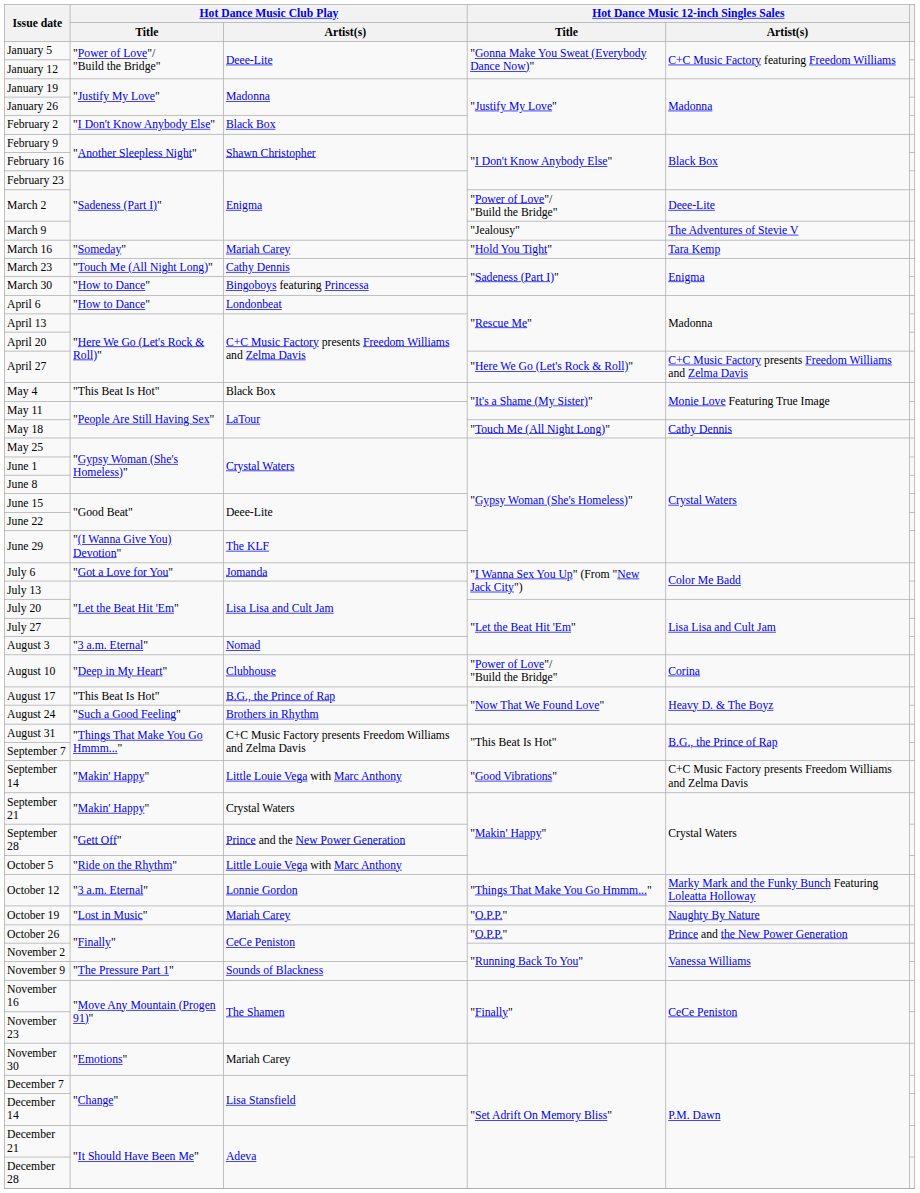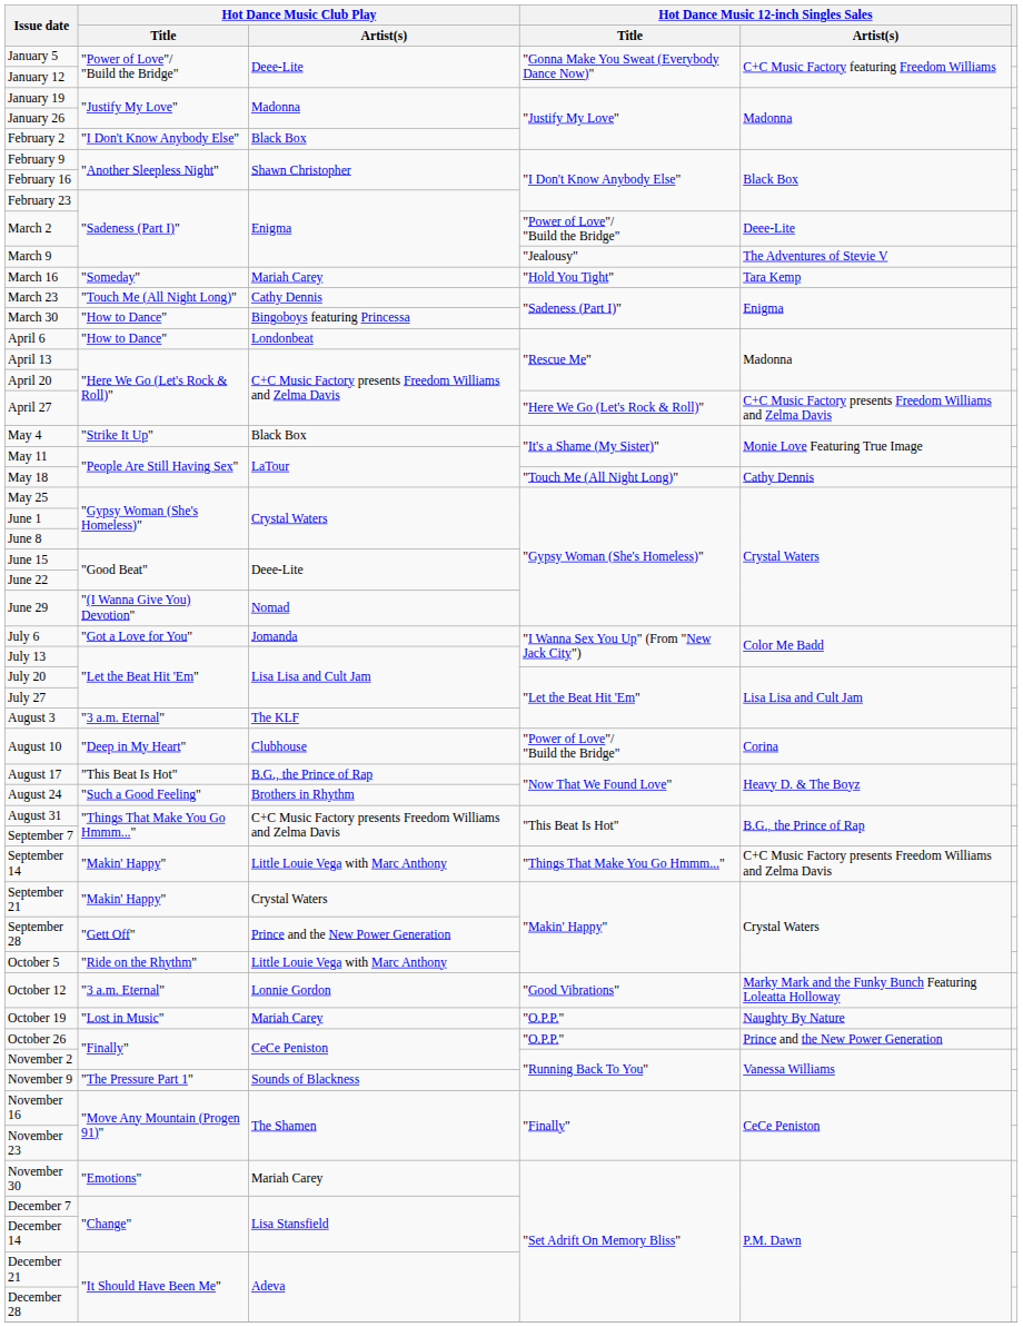May 4 | Hot Dance Music Club Play / Title: "This Beat Is Hot" -> "Strike It Up"
June 29 | Hot Dance Music Club Play / Artist(s): The KLF -> Nomad
August 3 | Hot Dance Music Club Play / Artist(s): Nomad -> The KLF
September 14 | Hot Dance Music 12-inch Singles Sales / Title: "Good Vibrations" -> "Things That Make You Go Hmmm..."
October 12 | Hot Dance Music 12-inch Singles Sales / Title: "Things That Make You Go Hmmm..." -> "Good Vibrations"
